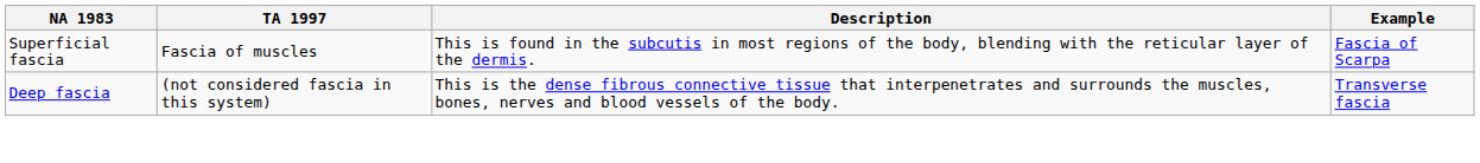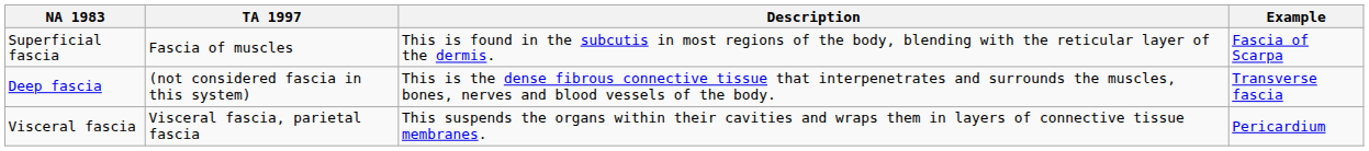+ row: Visceral fascia | Visceral fascia, parietal fascia | This suspends the organs within their cavities and wraps them in layers of connective tissue membranes. | Pericardium
